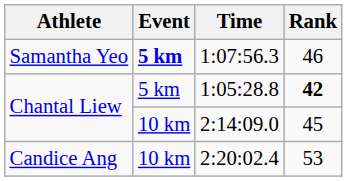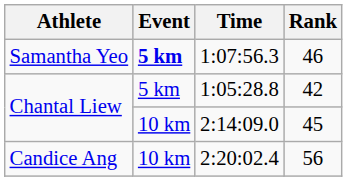1:05:28.8 | Rank: bold -> normal
2:20:02.4 | Rank: 53 -> 56
